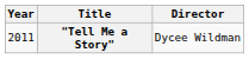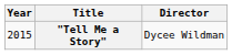"Tell Me a Story" | Year: 2011 -> 2015
